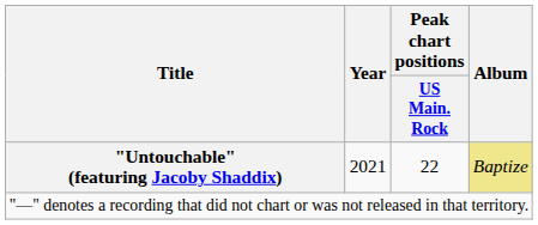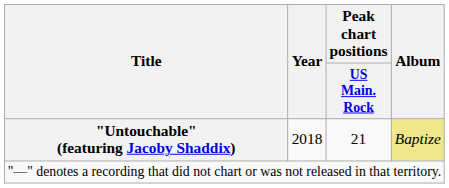"Untouchable" (featuring Jacoby Shaddix) | Year: 2021 -> 2018
"Untouchable" (featuring Jacoby Shaddix) | Peak chart positions / US Main. Rock: 22 -> 21
